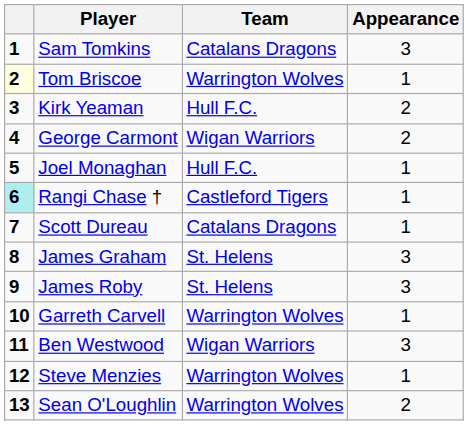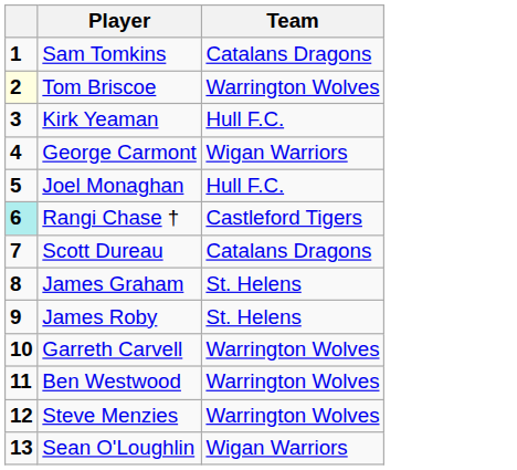- column: Appearance | 3 | 1 | 2 | 2 | 1 | 1 | 1 | 3 | 3 | 1 | 3 | 1 | 2
Ben Westwood | Team: Wigan Warriors -> Warrington Wolves
Sean O'Loughlin | Team: Warrington Wolves -> Wigan Warriors
